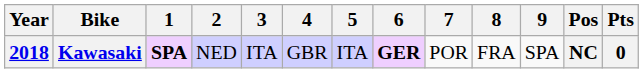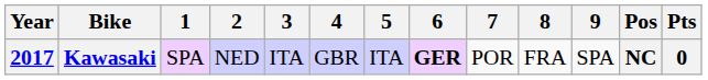Kawasaki | Year: 2018 -> 2017
Kawasaki | 1: bold -> normal
